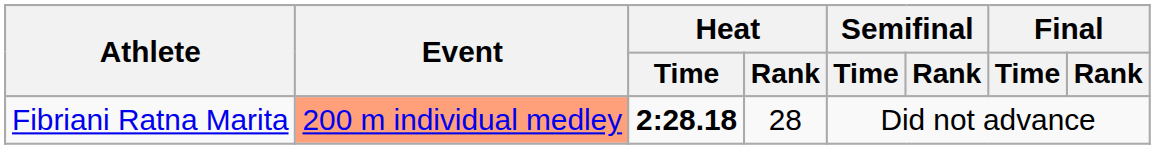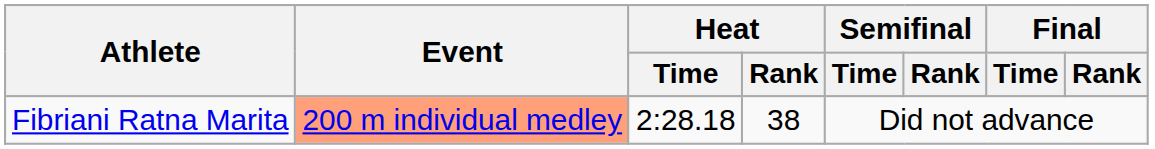Fibriani Ratna Marita | Heat / Time: bold -> normal
Fibriani Ratna Marita | Heat / Rank: 28 -> 38
